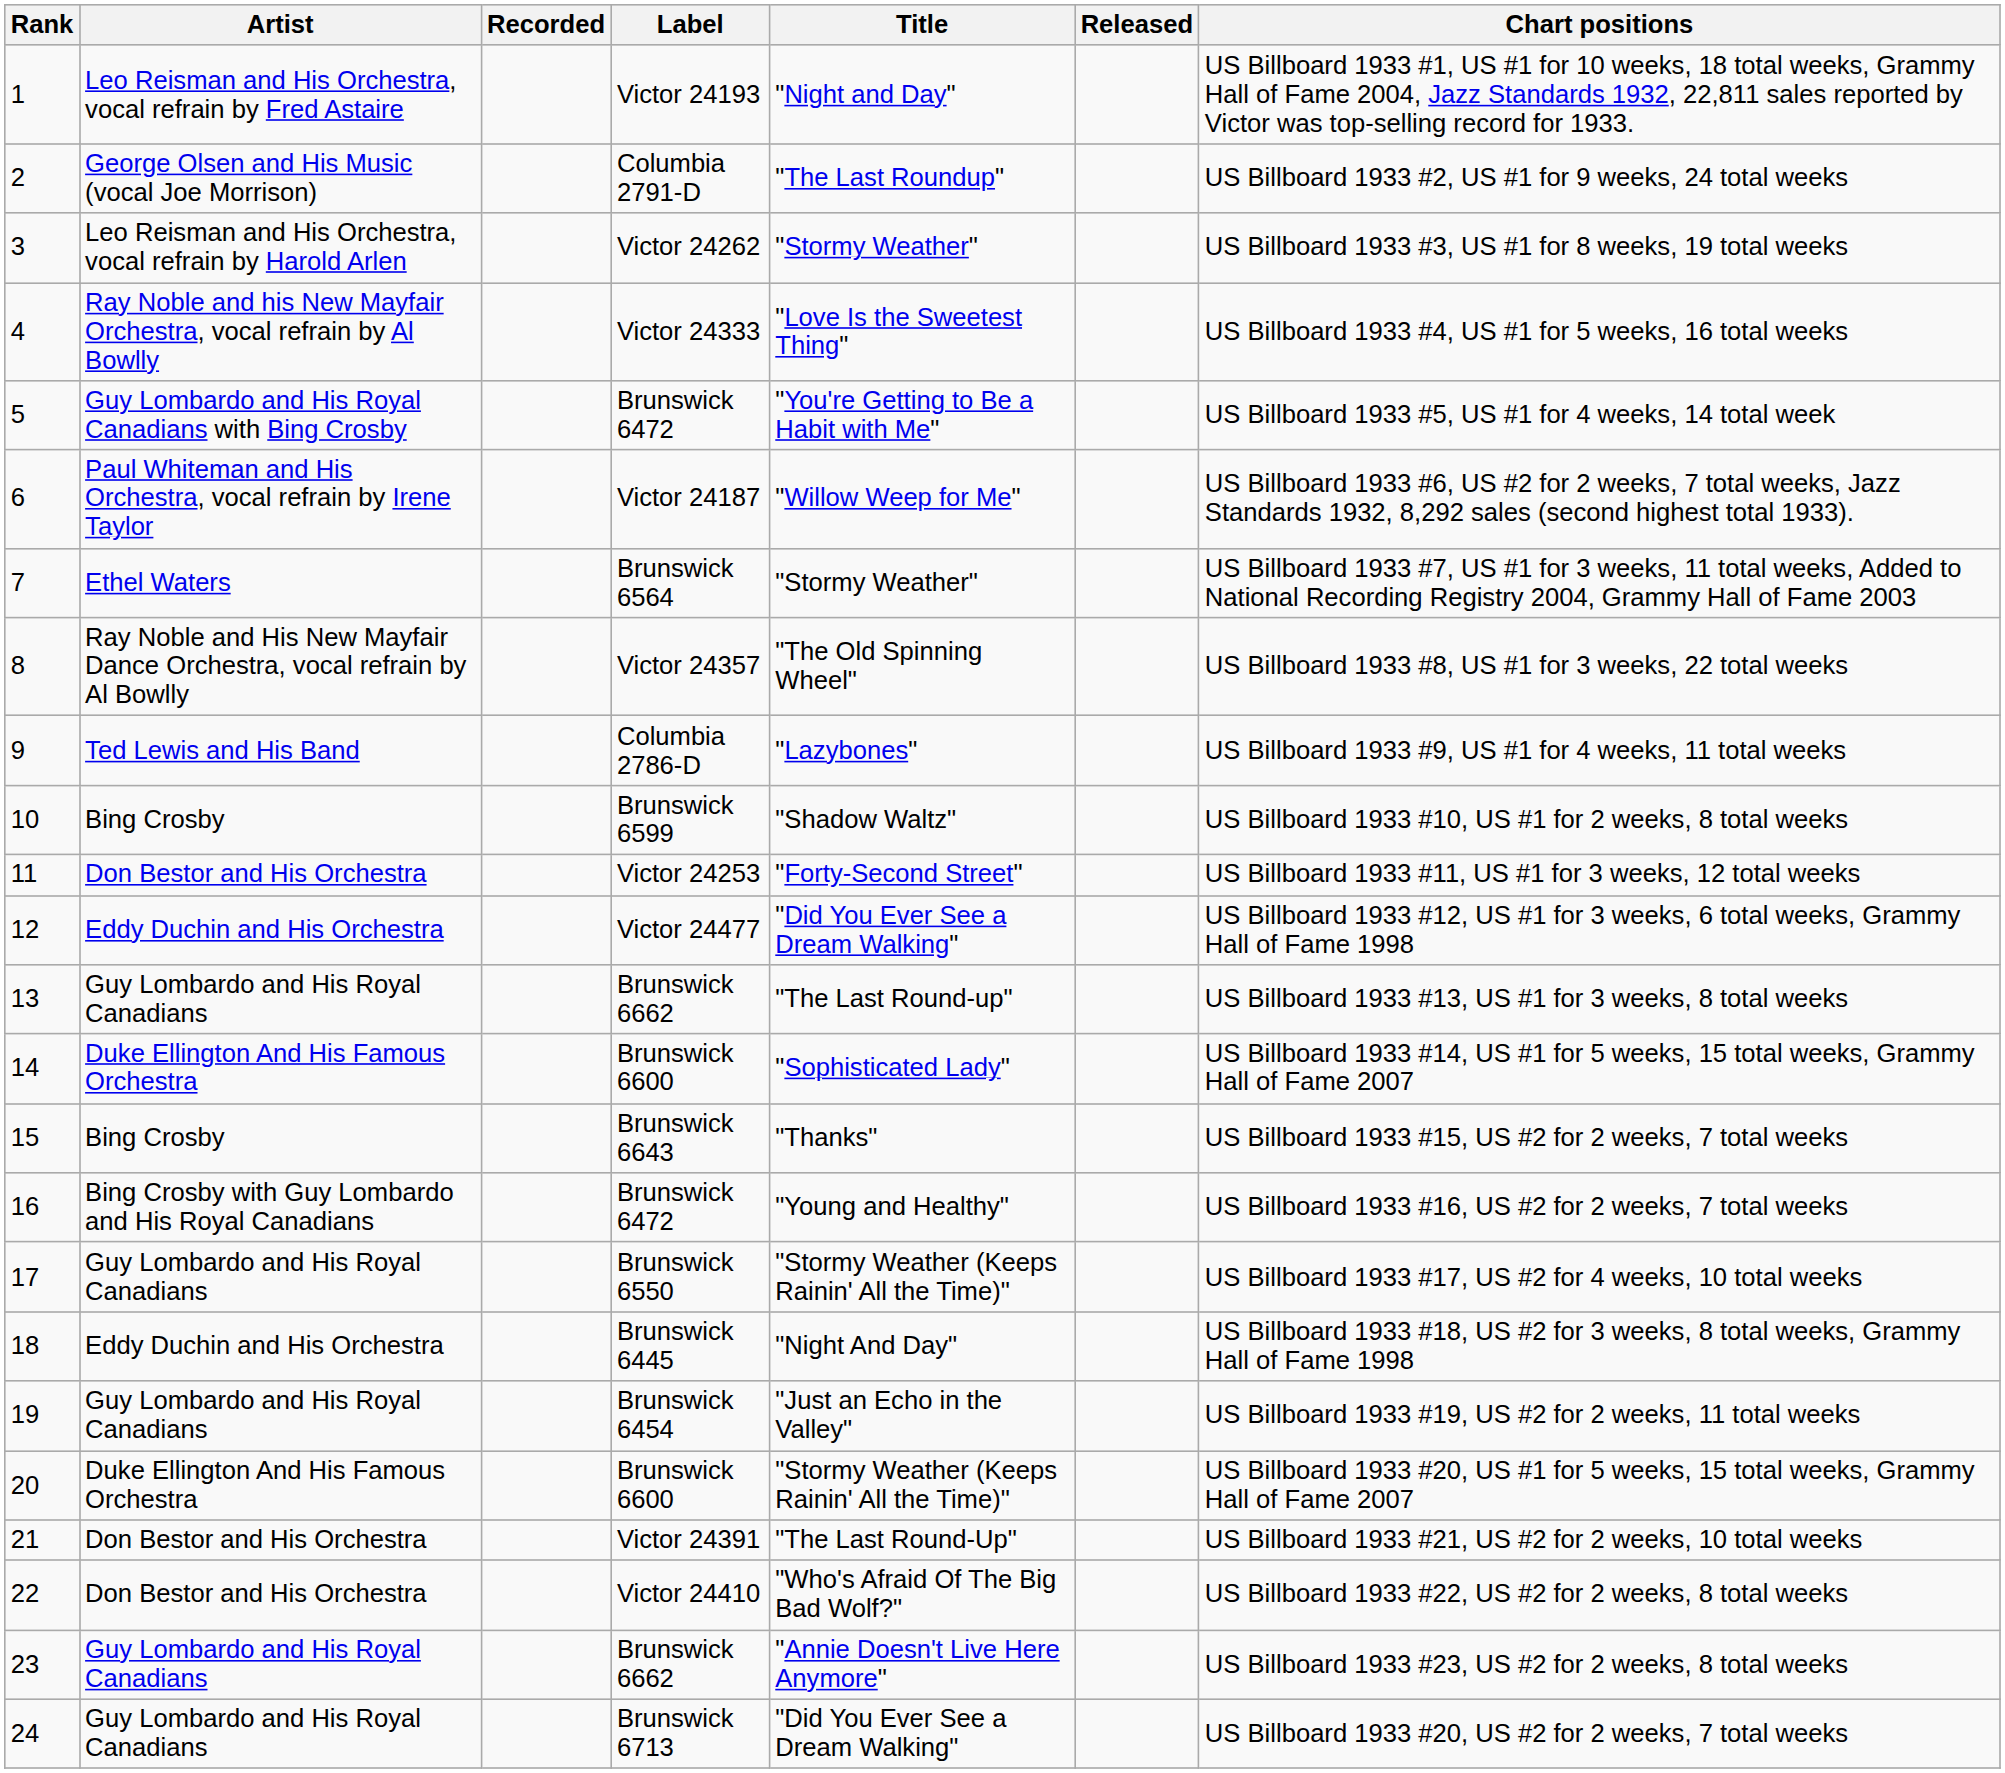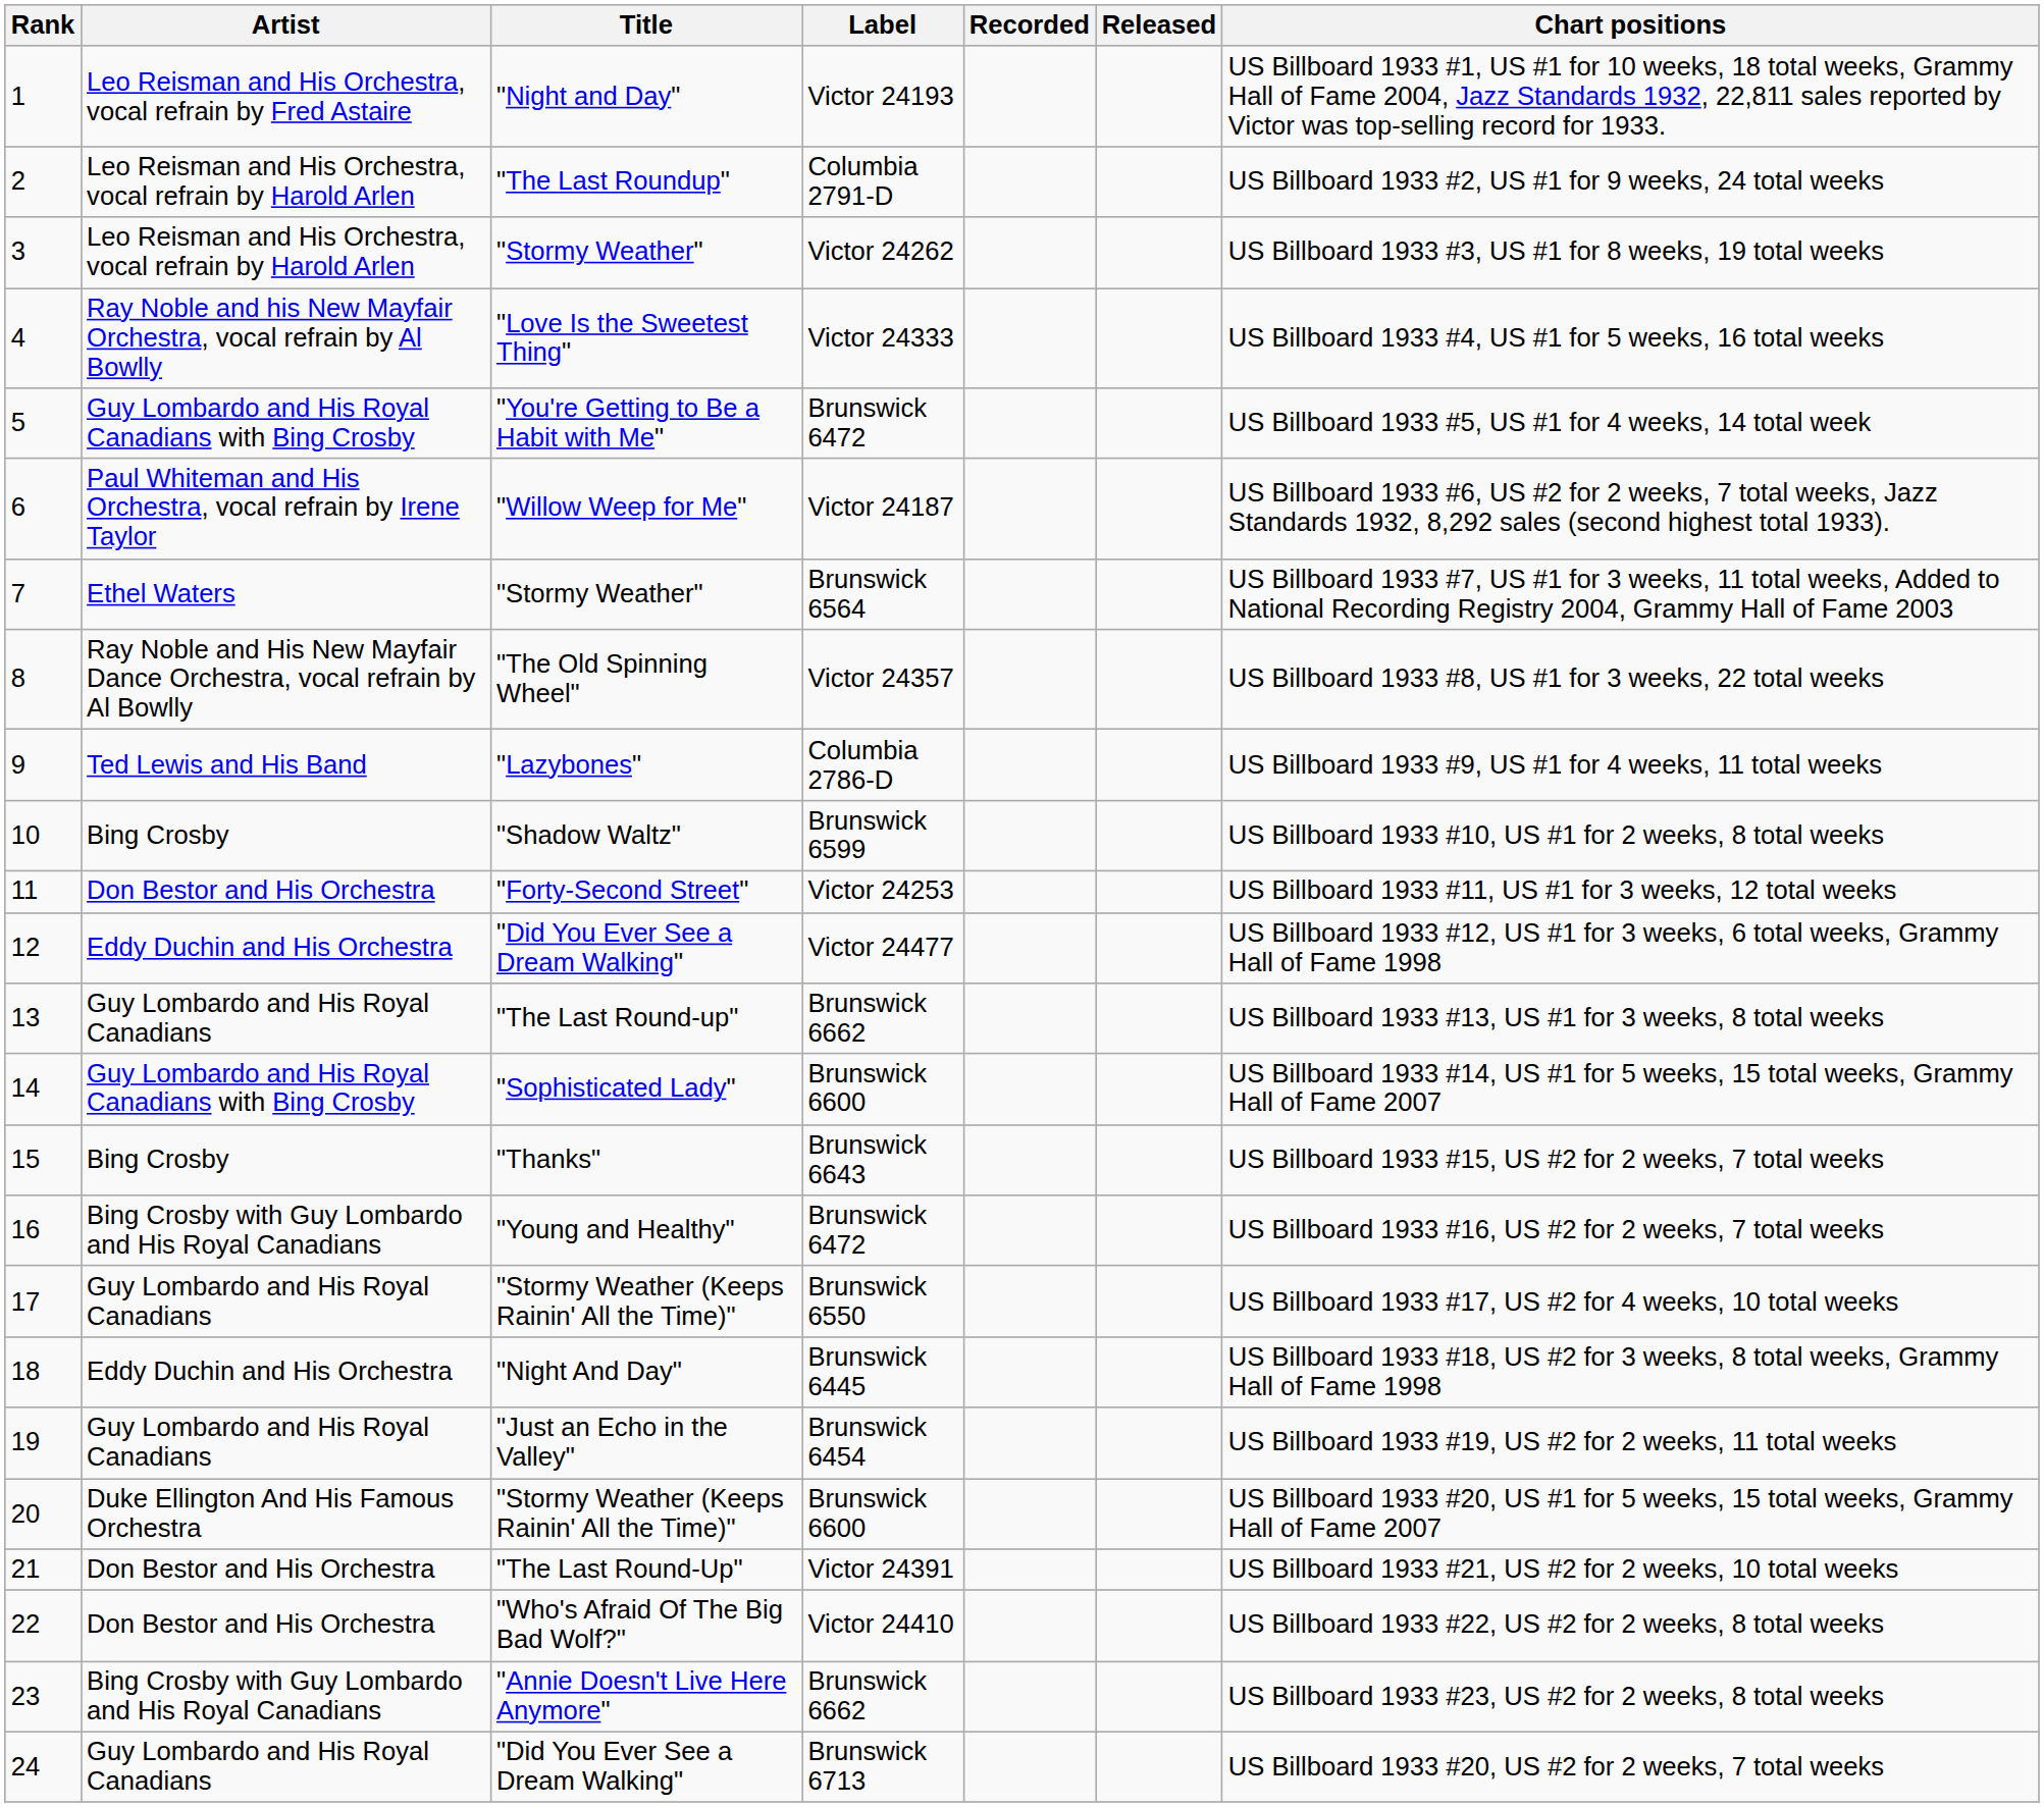columns swapped: Title <-> Recorded
2 | Artist: George Olsen and His Music (vocal Joe Morrison) -> Leo Reisman and His Orchestra, vocal refrain by Harold Arlen
14 | Artist: Duke Ellington And His Famous Orchestra -> Guy Lombardo and His Royal Canadians with Bing Crosby
23 | Artist: Guy Lombardo and His Royal Canadians -> Bing Crosby with Guy Lombardo and His Royal Canadians
